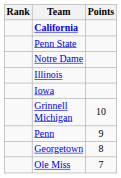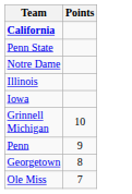- column: Rank
